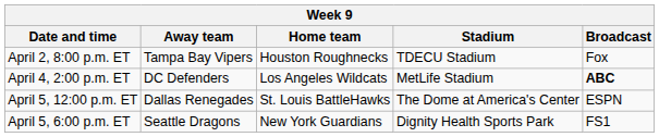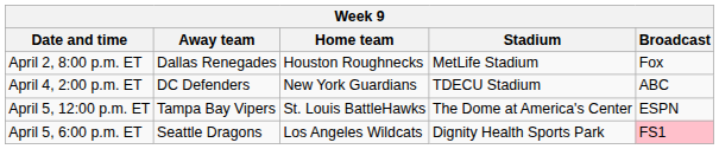April 2, 8:00 p.m. ET | Away team: Tampa Bay Vipers -> Dallas Renegades
April 2, 8:00 p.m. ET | Stadium: TDECU Stadium -> MetLife Stadium
April 4, 2:00 p.m. ET | Home team: Los Angeles Wildcats -> New York Guardians
April 4, 2:00 p.m. ET | Stadium: MetLife Stadium -> TDECU Stadium
April 4, 2:00 p.m. ET | Broadcast: bold -> normal
April 5, 12:00 p.m. ET | Away team: Dallas Renegades -> Tampa Bay Vipers
April 5, 6:00 p.m. ET | Home team: New York Guardians -> Los Angeles Wildcats
April 5, 6:00 p.m. ET | Broadcast: no background -> pink background
